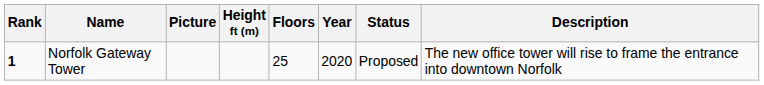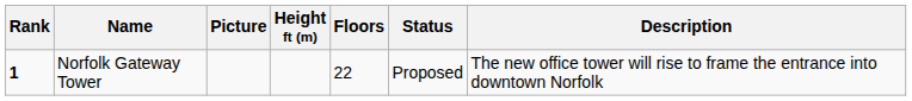- column: Year | 2020
Norfolk Gateway Tower | Floors: 25 -> 22
